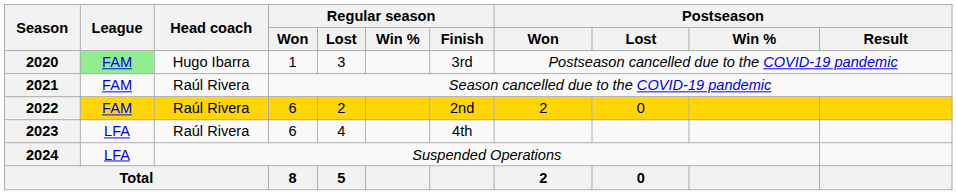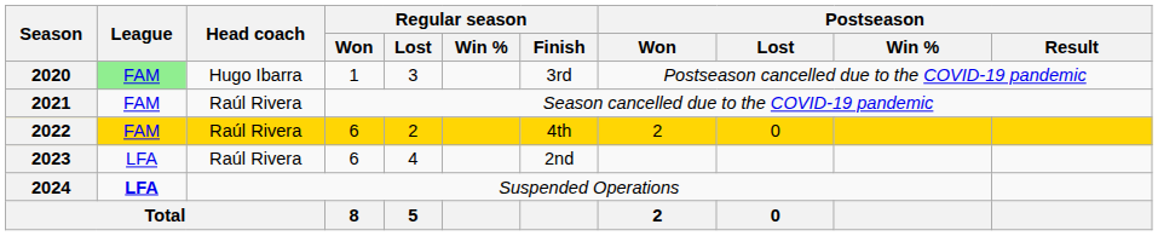2022 | Regular season / Finish: 2nd -> 4th
2023 | Regular season / Finish: 4th -> 2nd
2024 | League: normal -> bold
